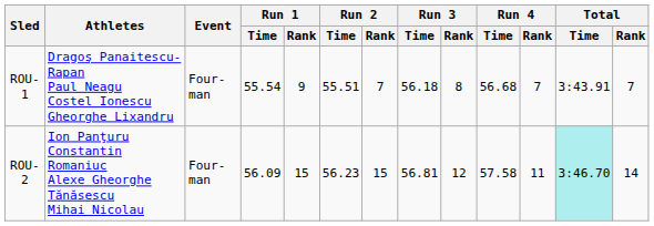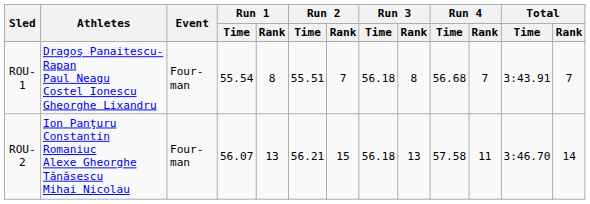ROU-1 | Run 1 / Rank: 9 -> 8
ROU-2 | Run 1 / Time: 56.09 -> 56.07
ROU-2 | Run 1 / Rank: 15 -> 13
ROU-2 | Run 2 / Time: 56.23 -> 56.21
ROU-2 | Run 3 / Time: 56.81 -> 56.18
ROU-2 | Run 3 / Rank: 12 -> 13
ROU-2 | Total / Time: paleturquoise background -> no background
